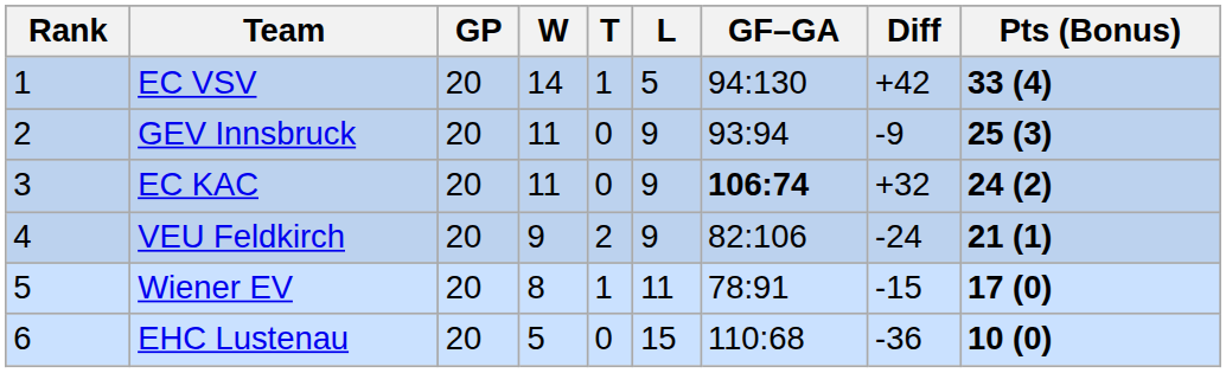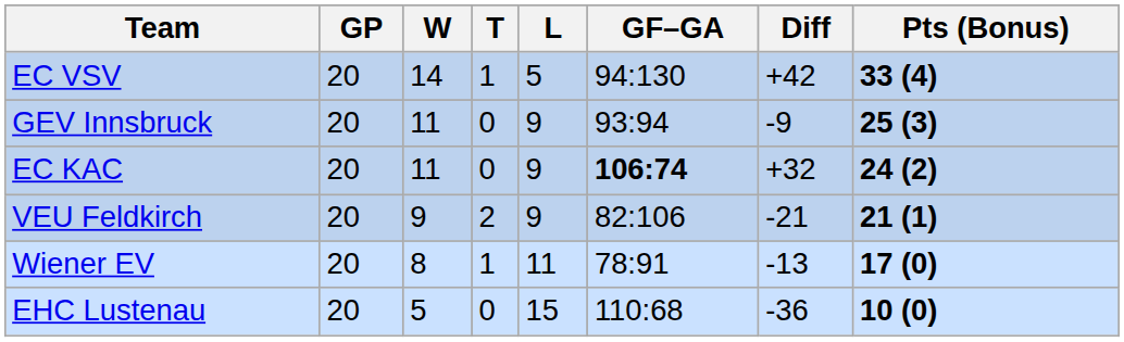- column: Rank | 1 | 2 | 3 | 4 | 5 | 6
VEU Feldkirch | Diff: -24 -> -21
Wiener EV | Diff: -15 -> -13
